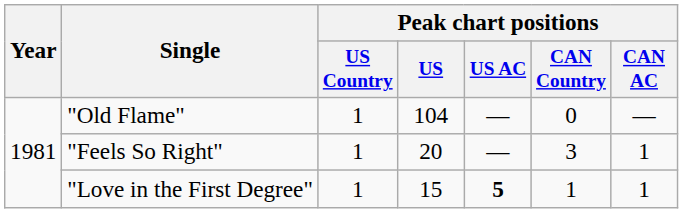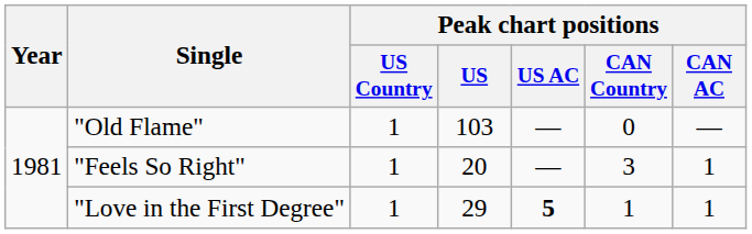"Old Flame" | Peak chart positions / US: 104 -> 103
"Love in the First Degree" | Peak chart positions / US: 15 -> 29
